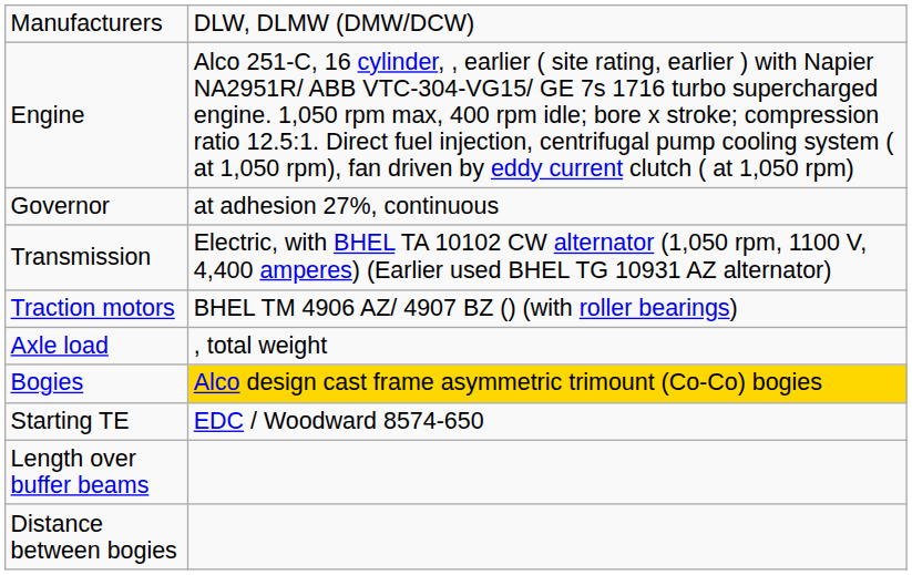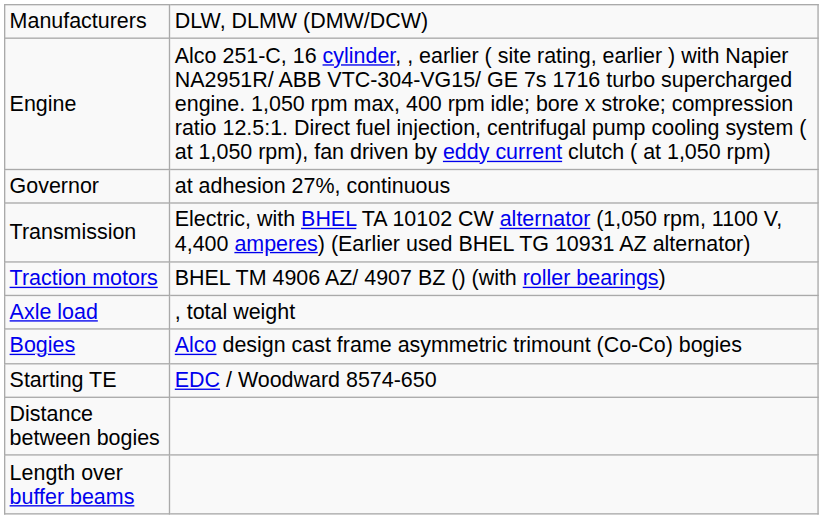Bogies | column 2: gold background -> no background
rows swapped: Length over buffer beams <-> Distance between bogies
